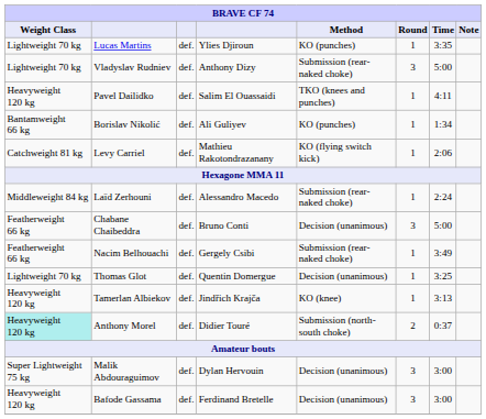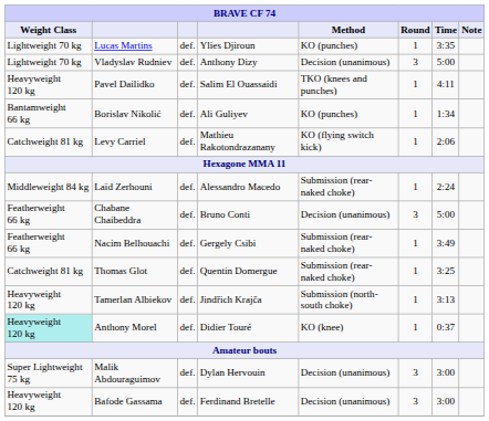Vladyslav Rudniev | Method: Submission (rear-naked choke) -> Decision (unanimous)
Thomas Glot | Weight Class: Lightweight 70 kg -> Catchweight 81 kg
Thomas Glot | Method: Decision (unanimous) -> Submission (rear-naked choke)
Tamerlan Albiekov | Method: KO (knee) -> Submission (north-south choke)
Anthony Morel | Method: Submission (north-south choke) -> KO (knee)
Anthony Morel | Round: 2 -> 1
